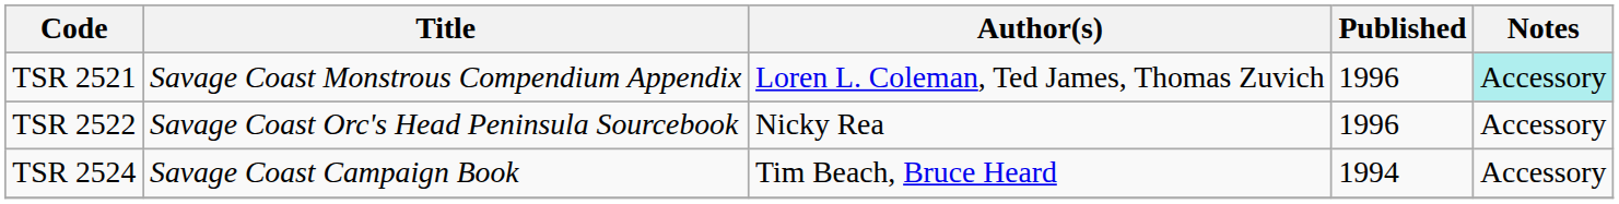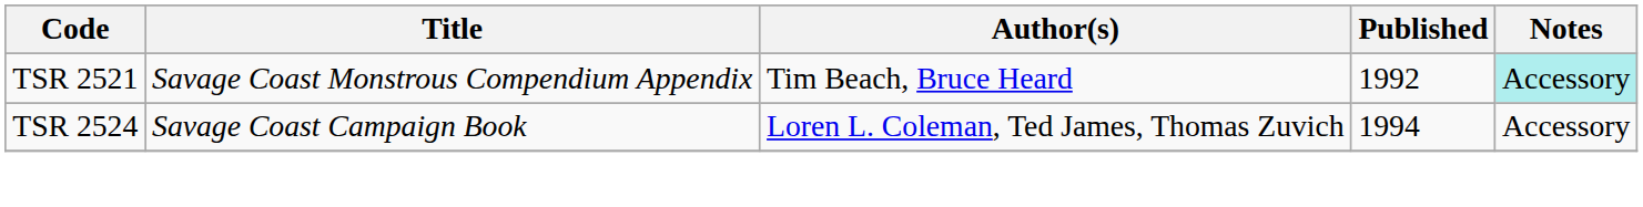TSR 2521 | Author(s): Loren L. Coleman, Ted James, Thomas Zuvich -> Tim Beach, Bruce Heard
TSR 2521 | Published: 1996 -> 1992
- row: TSR 2522 | Savage Coast Orc's Head Peninsula Sourcebook | Nicky Rea | 1996 | Accessory
TSR 2524 | Author(s): Tim Beach, Bruce Heard -> Loren L. Coleman, Ted James, Thomas Zuvich
